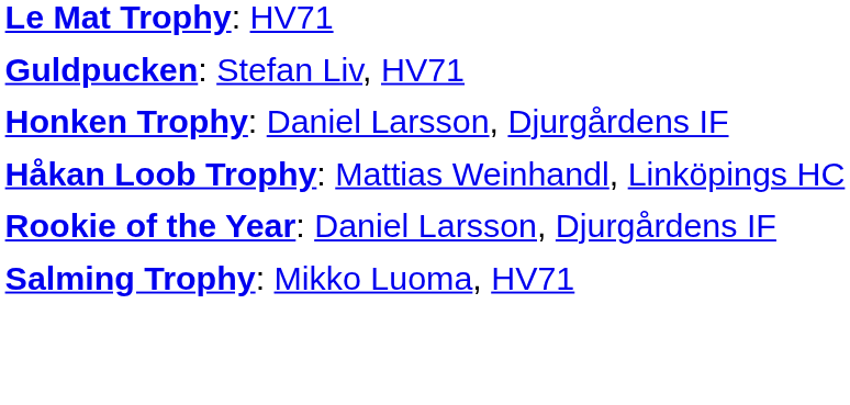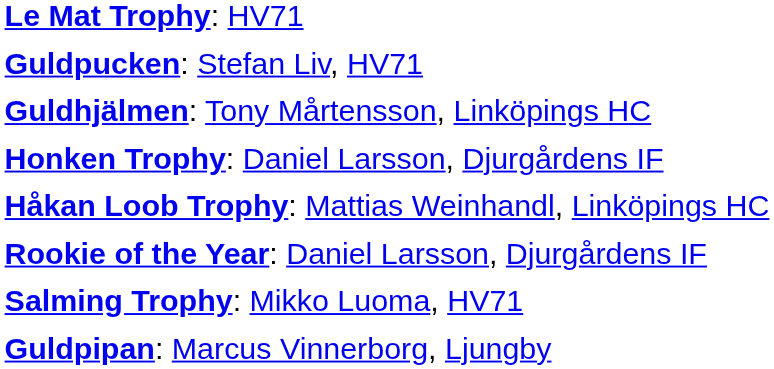+ row: Guldhjälmen: Tony Mårtensson, Linköpings HC
+ row: Guldpipan: Marcus Vinnerborg, Ljungby
